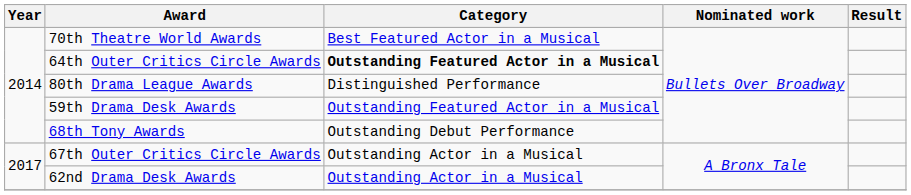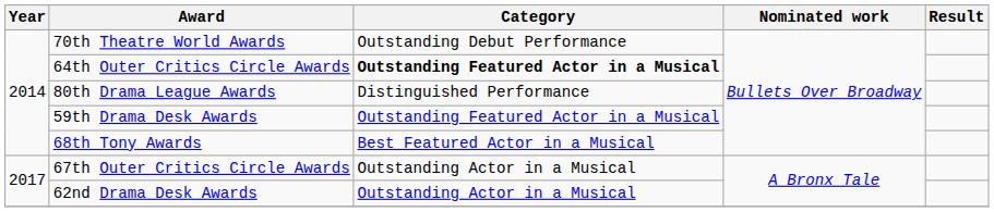70th Theatre World Awards | Category: Best Featured Actor in a Musical -> Outstanding Debut Performance
68th Tony Awards | Category: Outstanding Debut Performance -> Best Featured Actor in a Musical
